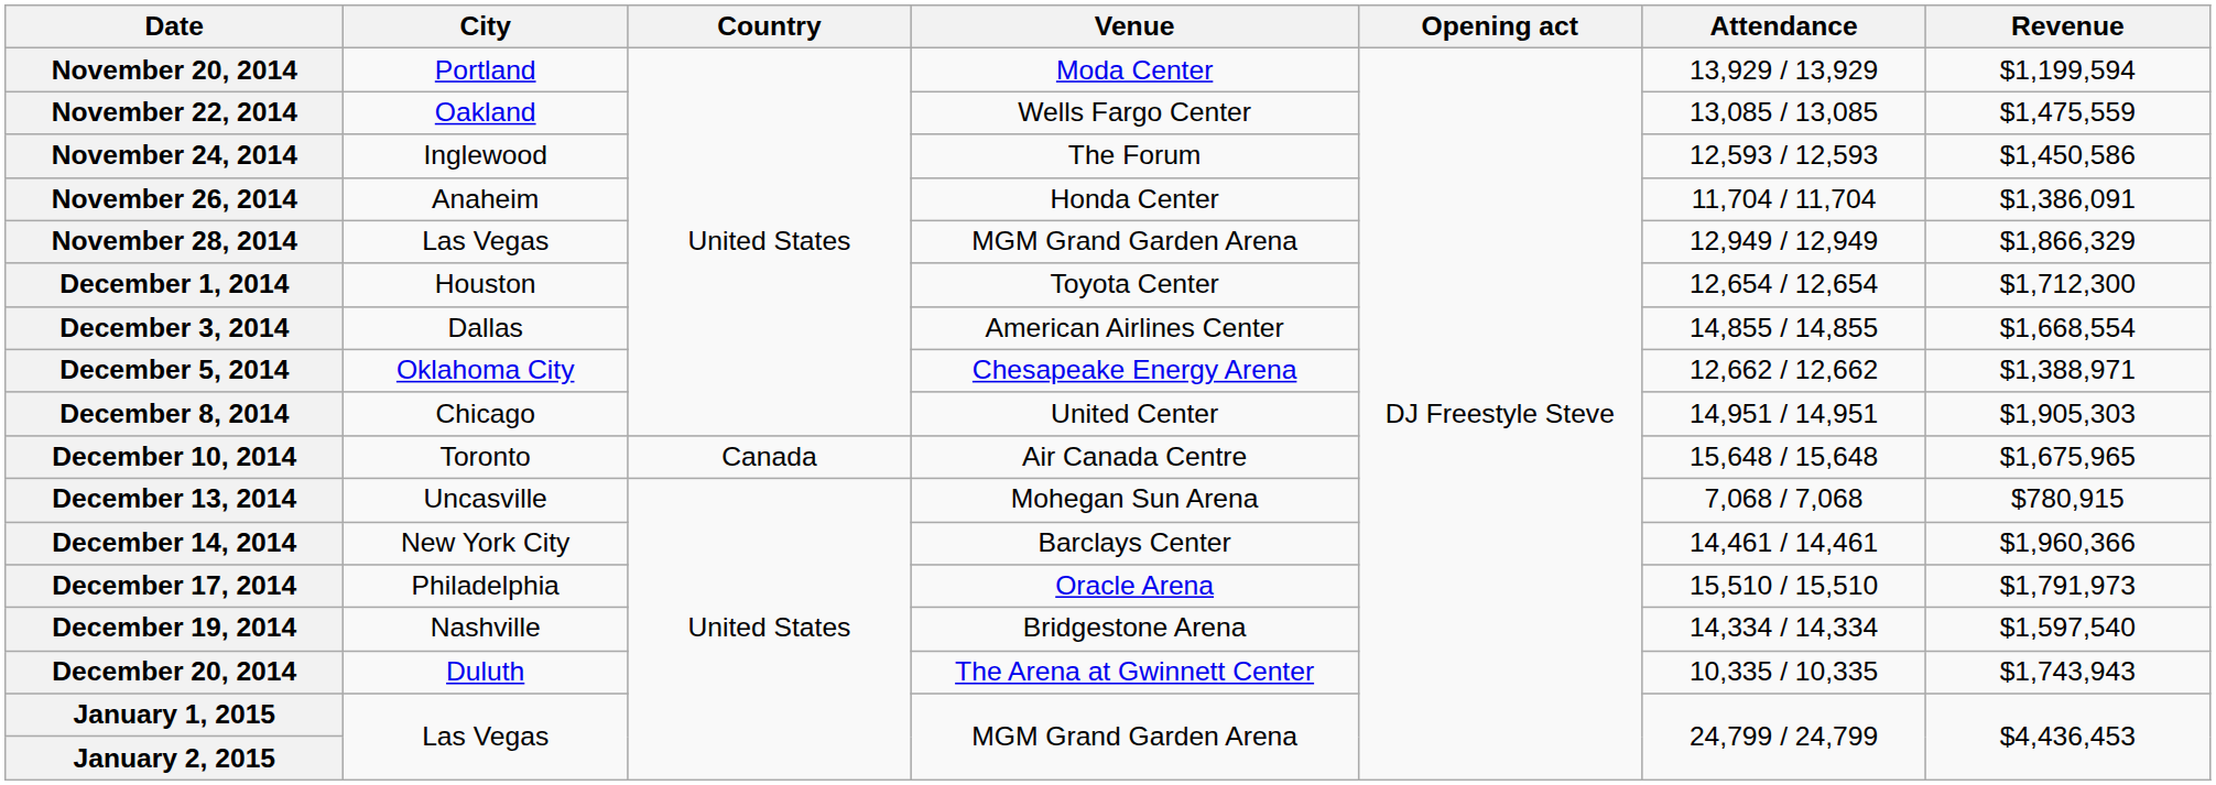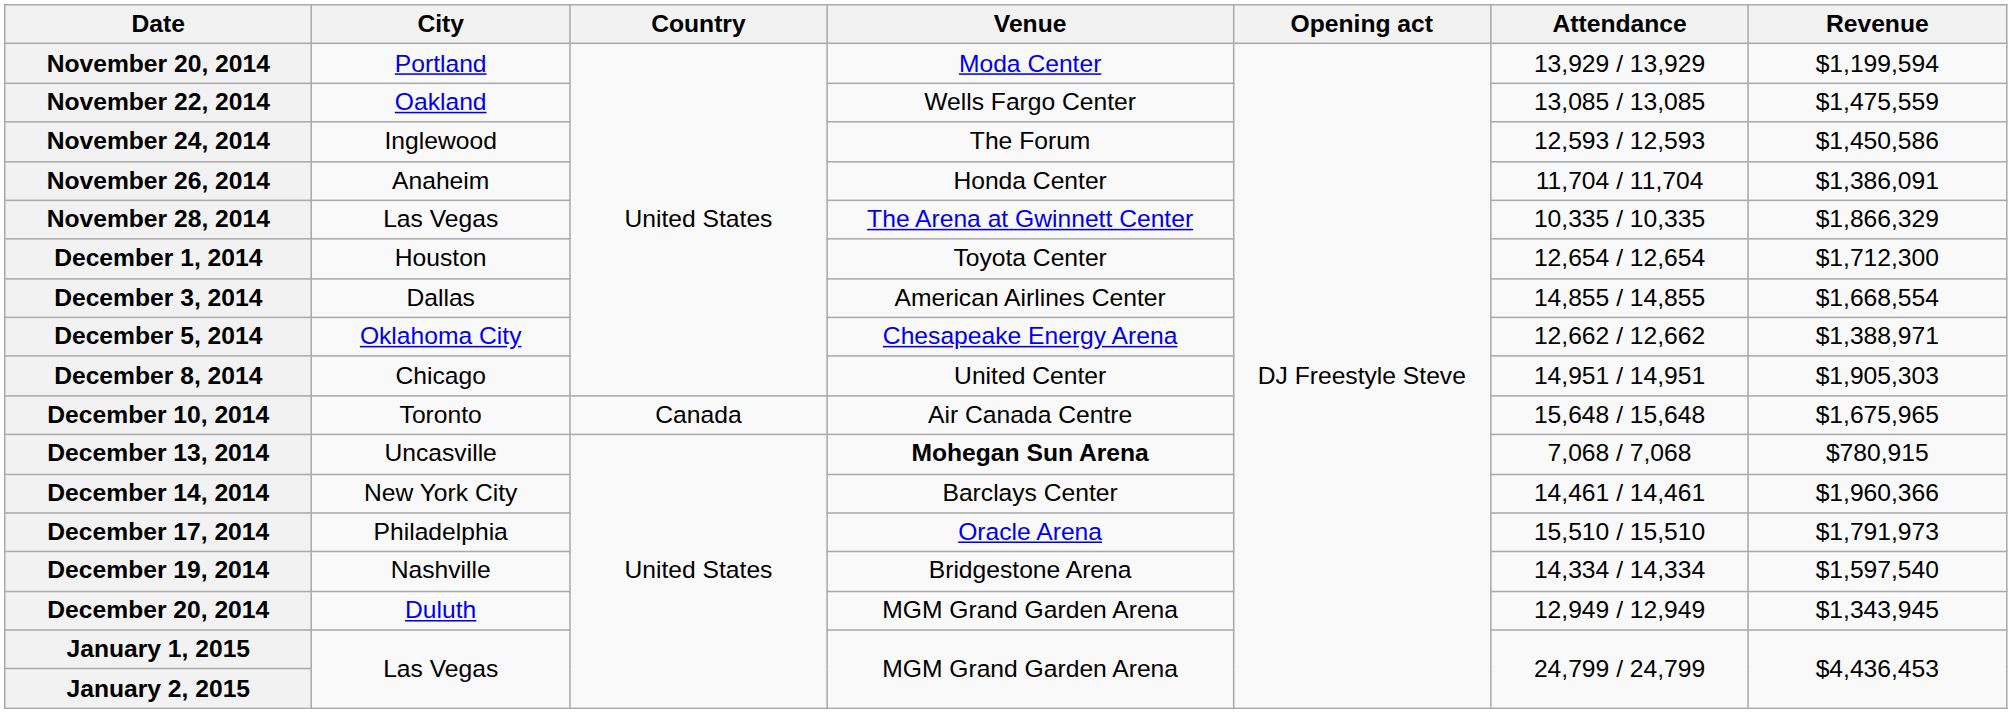November 28, 2014 | Venue: MGM Grand Garden Arena -> The Arena at Gwinnett Center
November 28, 2014 | Attendance: 12,949 / 12,949 -> 10,335 / 10,335
December 13, 2014 | Venue: normal -> bold
December 20, 2014 | Venue: The Arena at Gwinnett Center -> MGM Grand Garden Arena
December 20, 2014 | Attendance: 10,335 / 10,335 -> 12,949 / 12,949
December 20, 2014 | Revenue: $1,743,943 -> $1,343,945
